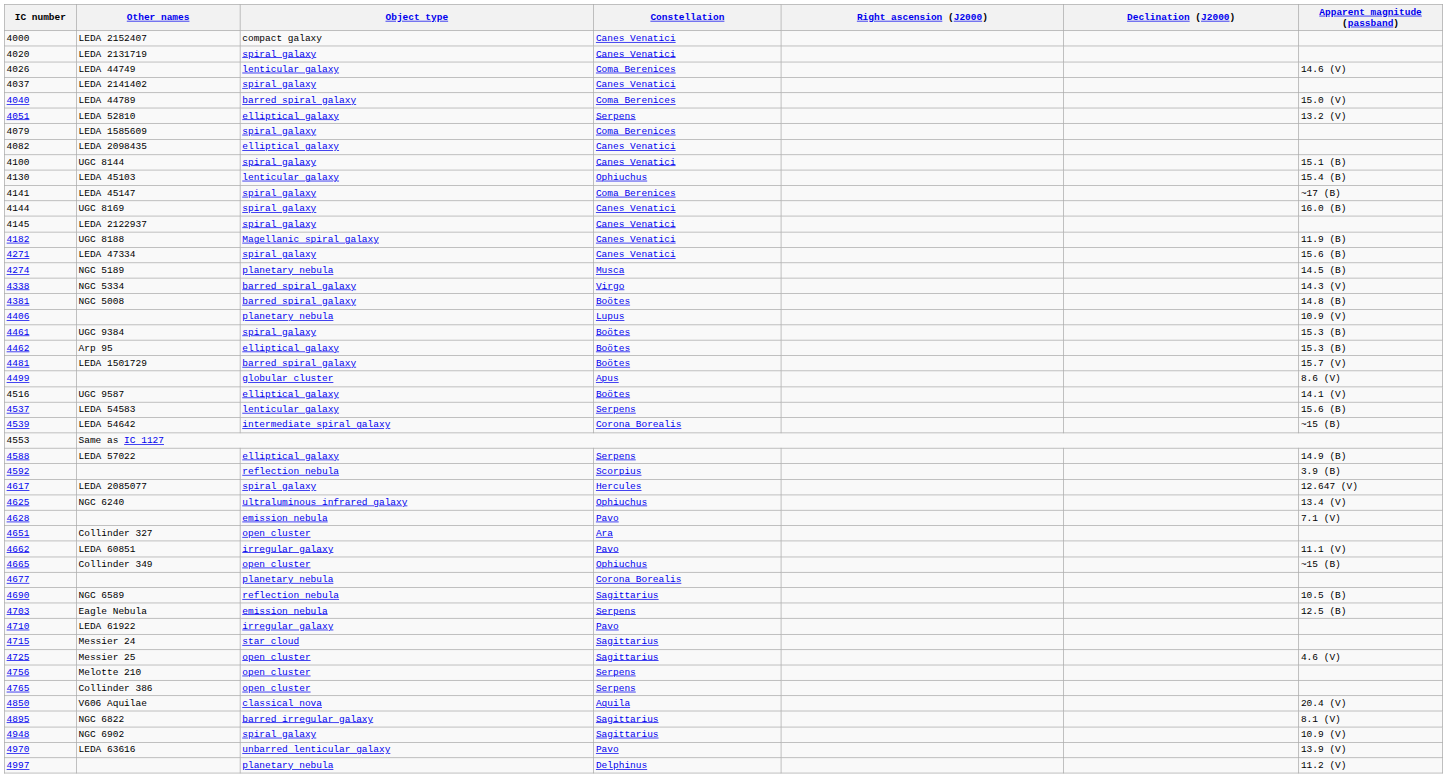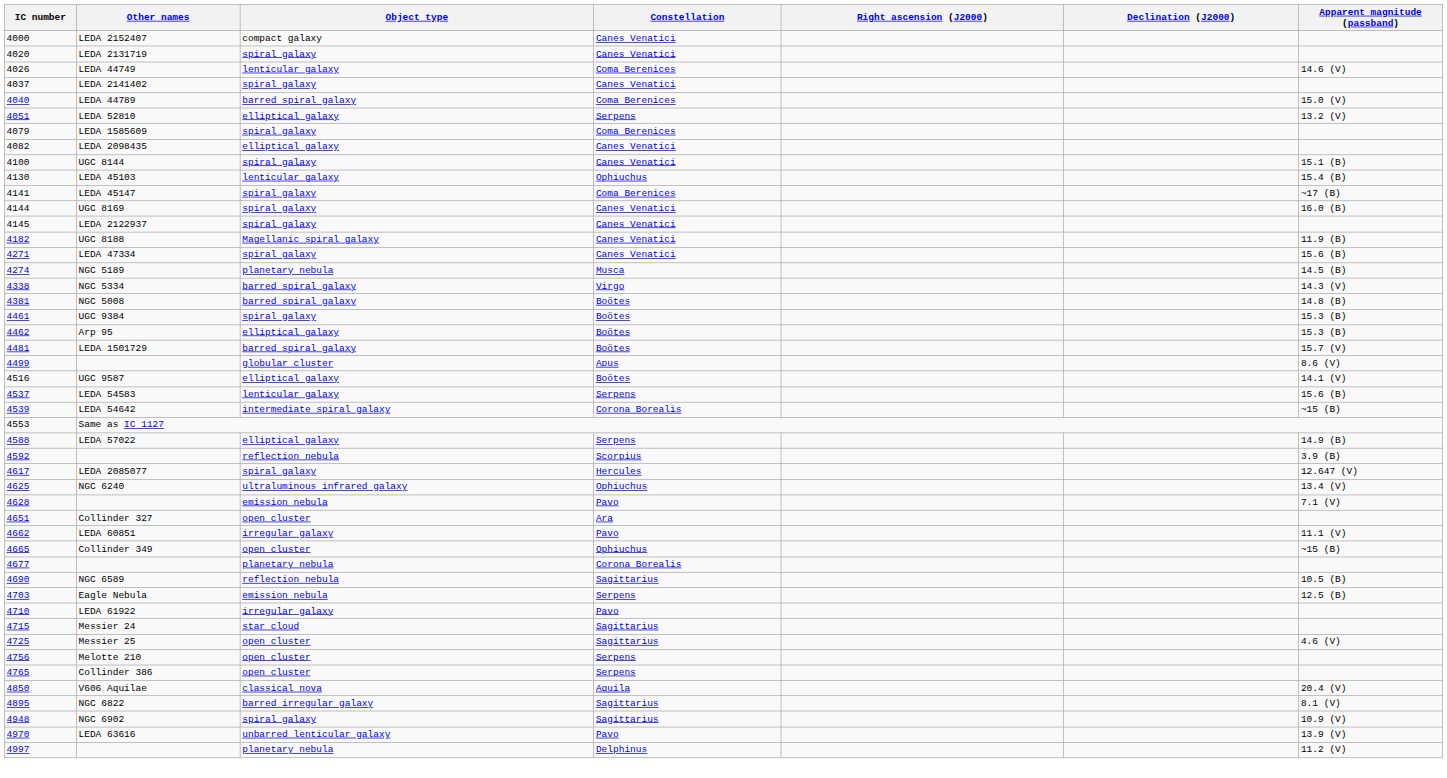- row: 4406 | planetary nebula | Lupus | 10.9 (V)
